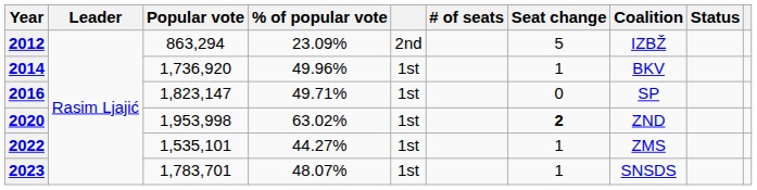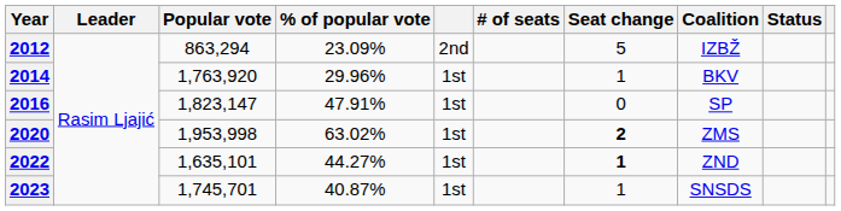2014 | Popular vote: 1,736,920 -> 1,763,920
2014 | % of popular vote: 49.96% -> 29.96%
2016 | % of popular vote: 49.71% -> 47.91%
2020 | Coalition: ZND -> ZMS
2022 | Popular vote: 1,535,101 -> 1,635,101
2022 | Seat change: normal -> bold
2022 | Coalition: ZMS -> ZND
2023 | Popular vote: 1,783,701 -> 1,745,701
2023 | % of popular vote: 48.07% -> 40.87%
